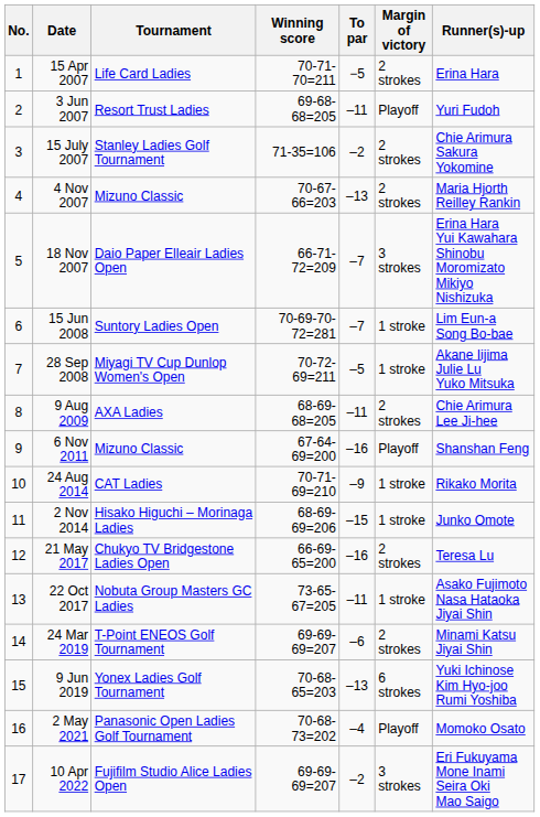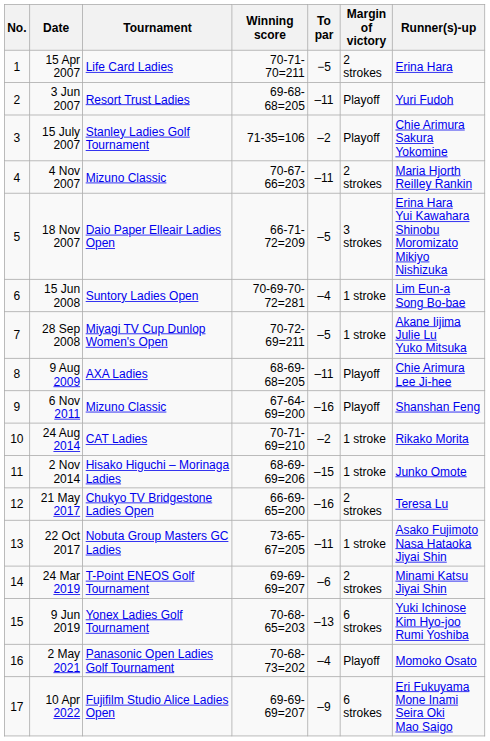15 July 2007 | Margin of victory: 2 strokes -> Playoff
4 Nov 2007 | To par: –13 -> –11
18 Nov 2007 | To par: –7 -> –5
15 Jun 2008 | To par: –7 -> –4
9 Aug 2009 | Margin of victory: 2 strokes -> Playoff
24 Aug 2014 | To par: –9 -> –2
10 Apr 2022 | To par: –2 -> –9
10 Apr 2022 | Margin of victory: 3 strokes -> 6 strokes
